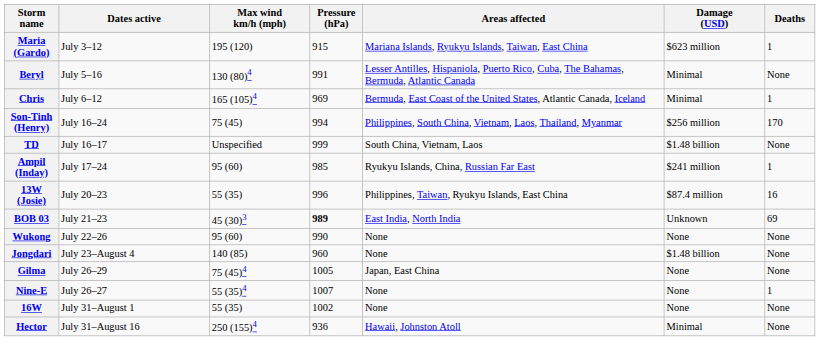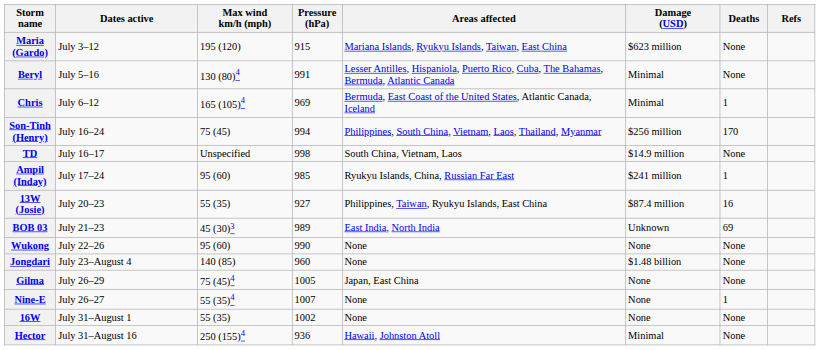+ column: Refs
Maria (Gardo) | Deaths: 1 -> None
TD | Pressure (hPa): 999 -> 998
TD | Damage (USD): $1.48 billion -> $14.9 million
13W (Josie) | Pressure (hPa): 996 -> 927
BOB 03 | Pressure (hPa): bold -> normal
